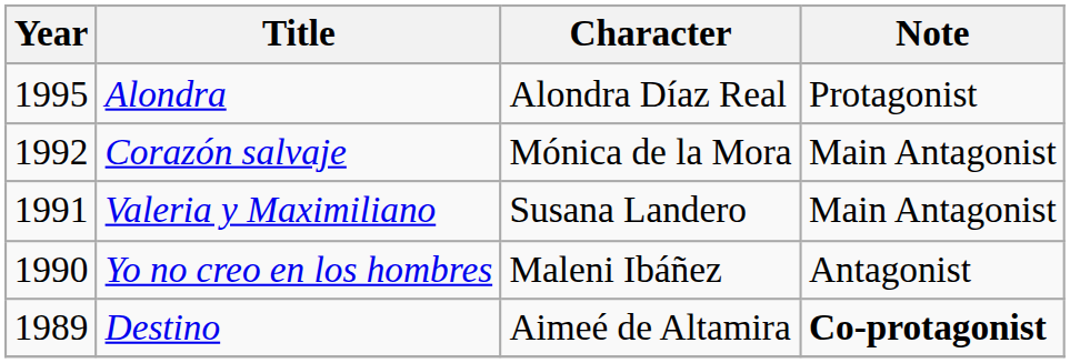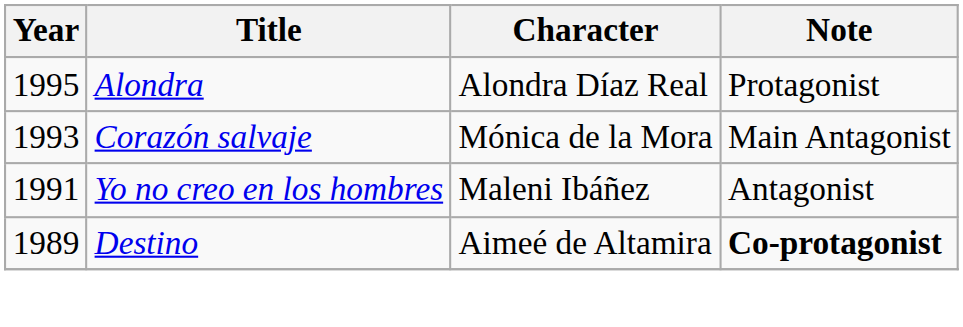Corazón salvaje | Year: 1992 -> 1993
- row: 1991 | Valeria y Maximiliano | Susana Landero | Main Antagonist
Yo no creo en los hombres | Year: 1990 -> 1991
